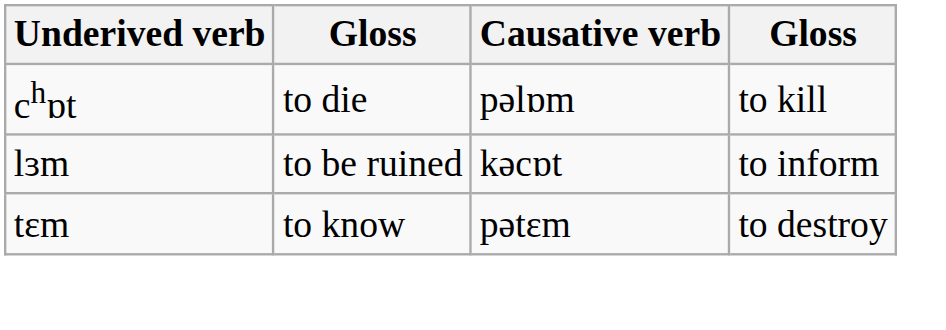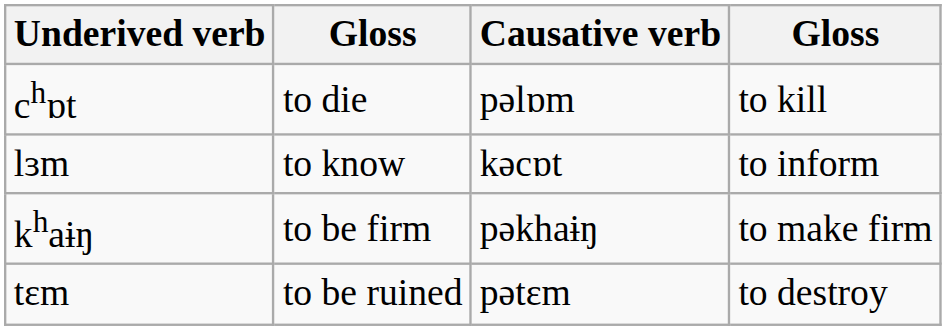lɜm | column 2: to be ruined -> to know
+ row: khaɨŋ | to be firm | pəkhaɨŋ | to make firm
tɛm | column 2: to know -> to be ruined
